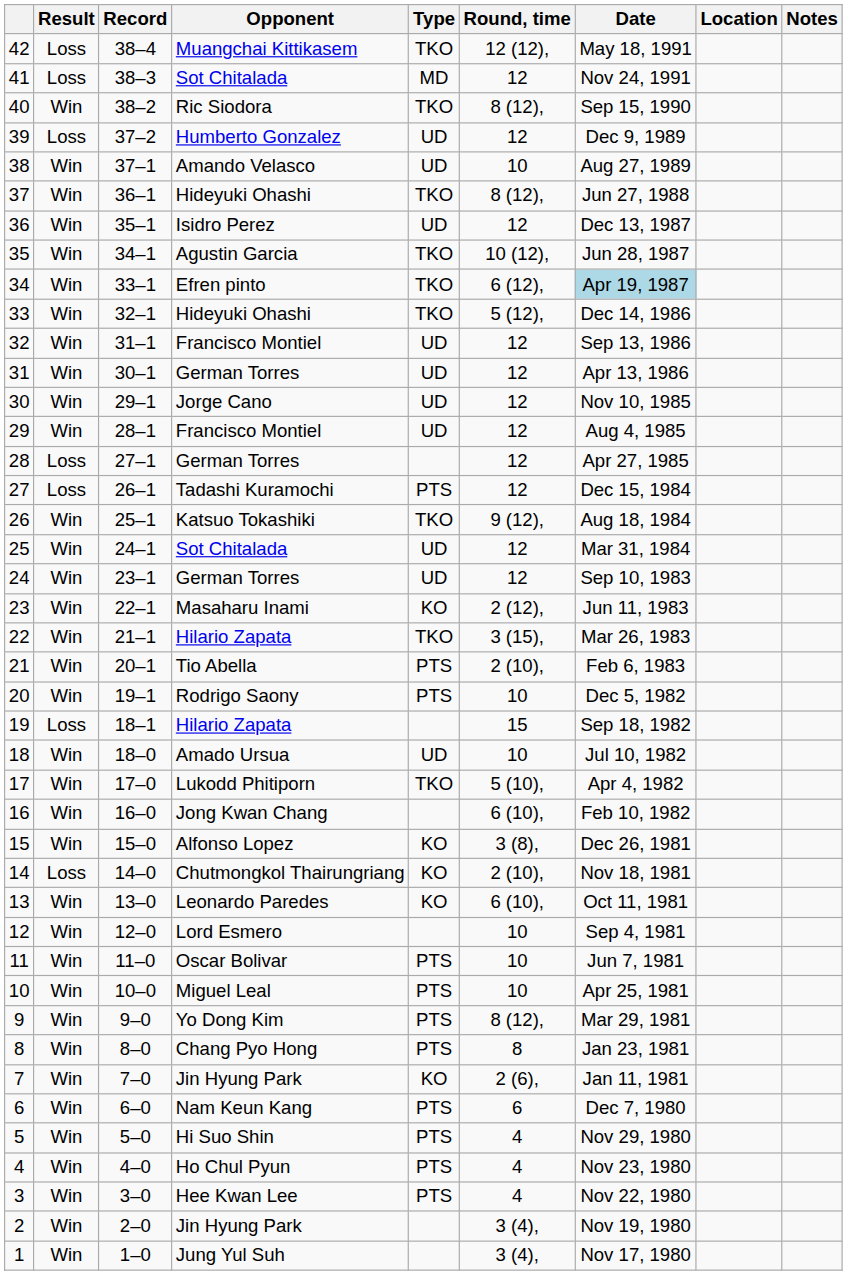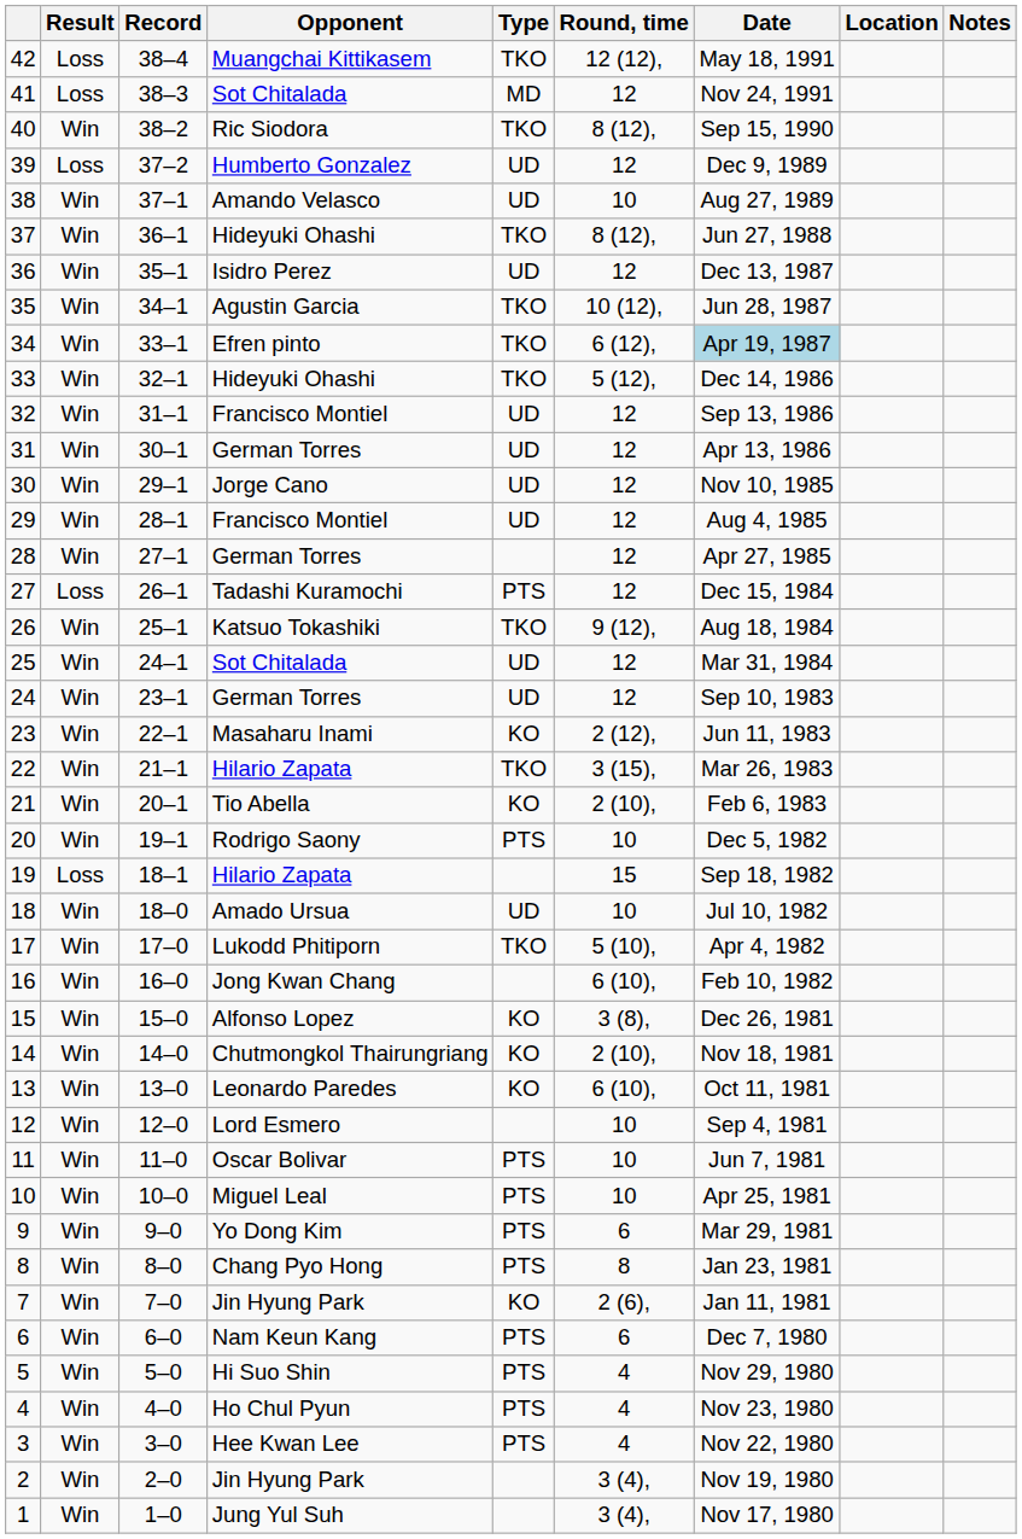28 | Result: Loss -> Win
21 | Type: PTS -> KO
14 | Result: Loss -> Win
9 | Round, time: 8 (12), -> 6
